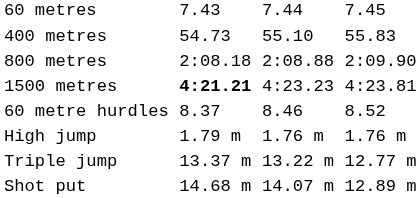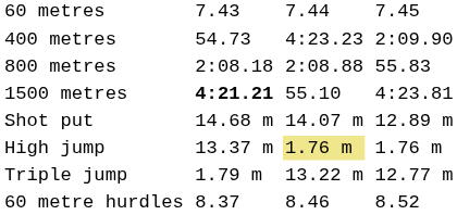400 metres | column 5: 55.10 -> 4:23.23
400 metres | column 7: 55.83 -> 2:09.90
800 metres | column 7: 2:09.90 -> 55.83
1500 metres | column 5: 4:23.23 -> 55.10
rows swapped: 60 metre hurdles <-> Shot put
High jump | column 3: 1.79 m -> 13.37 m
High jump | column 5: no background -> khaki background
Triple jump | column 3: 13.37 m -> 1.79 m
